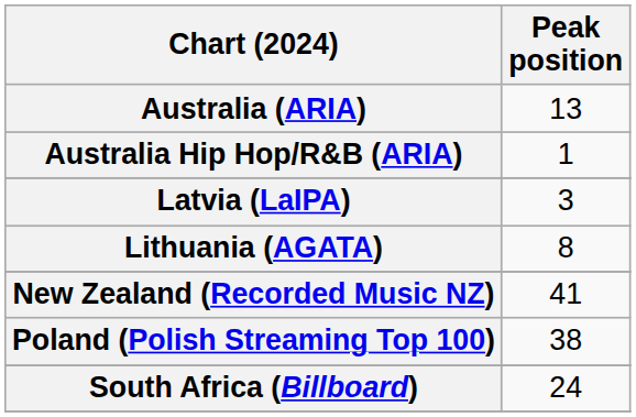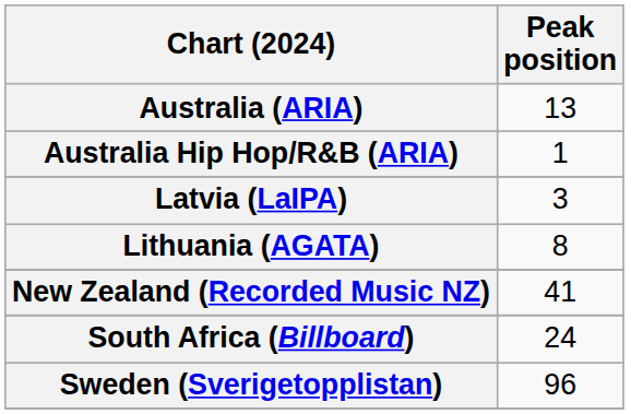- row: Poland (Polish Streaming Top 100) | 38
+ row: Sweden (Sverigetopplistan) | 96
